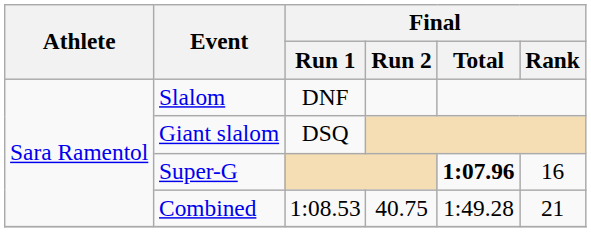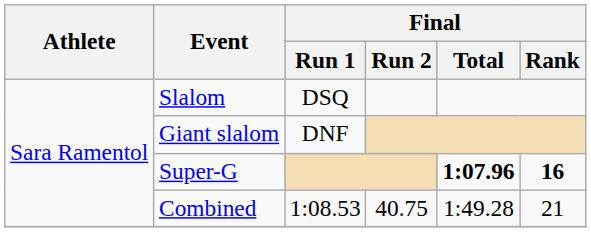Slalom | Final / Run 1: DNF -> DSQ
Giant slalom | Final / Run 1: DSQ -> DNF
Super-G | Final / Rank: normal -> bold
